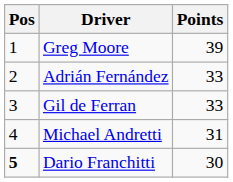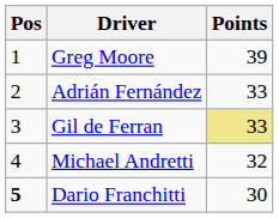Gil de Ferran | Points: no background -> khaki background
Michael Andretti | Points: 31 -> 32
